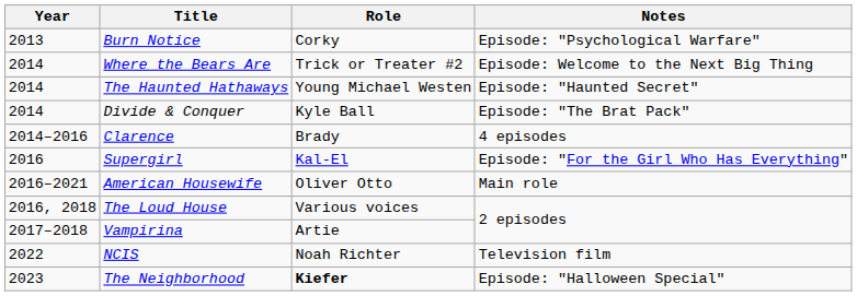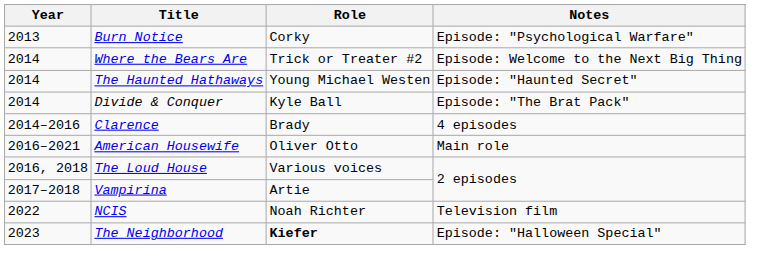- row: 2016 | Supergirl | Kal-El | Episode: "For the Girl Who Has Everything"
